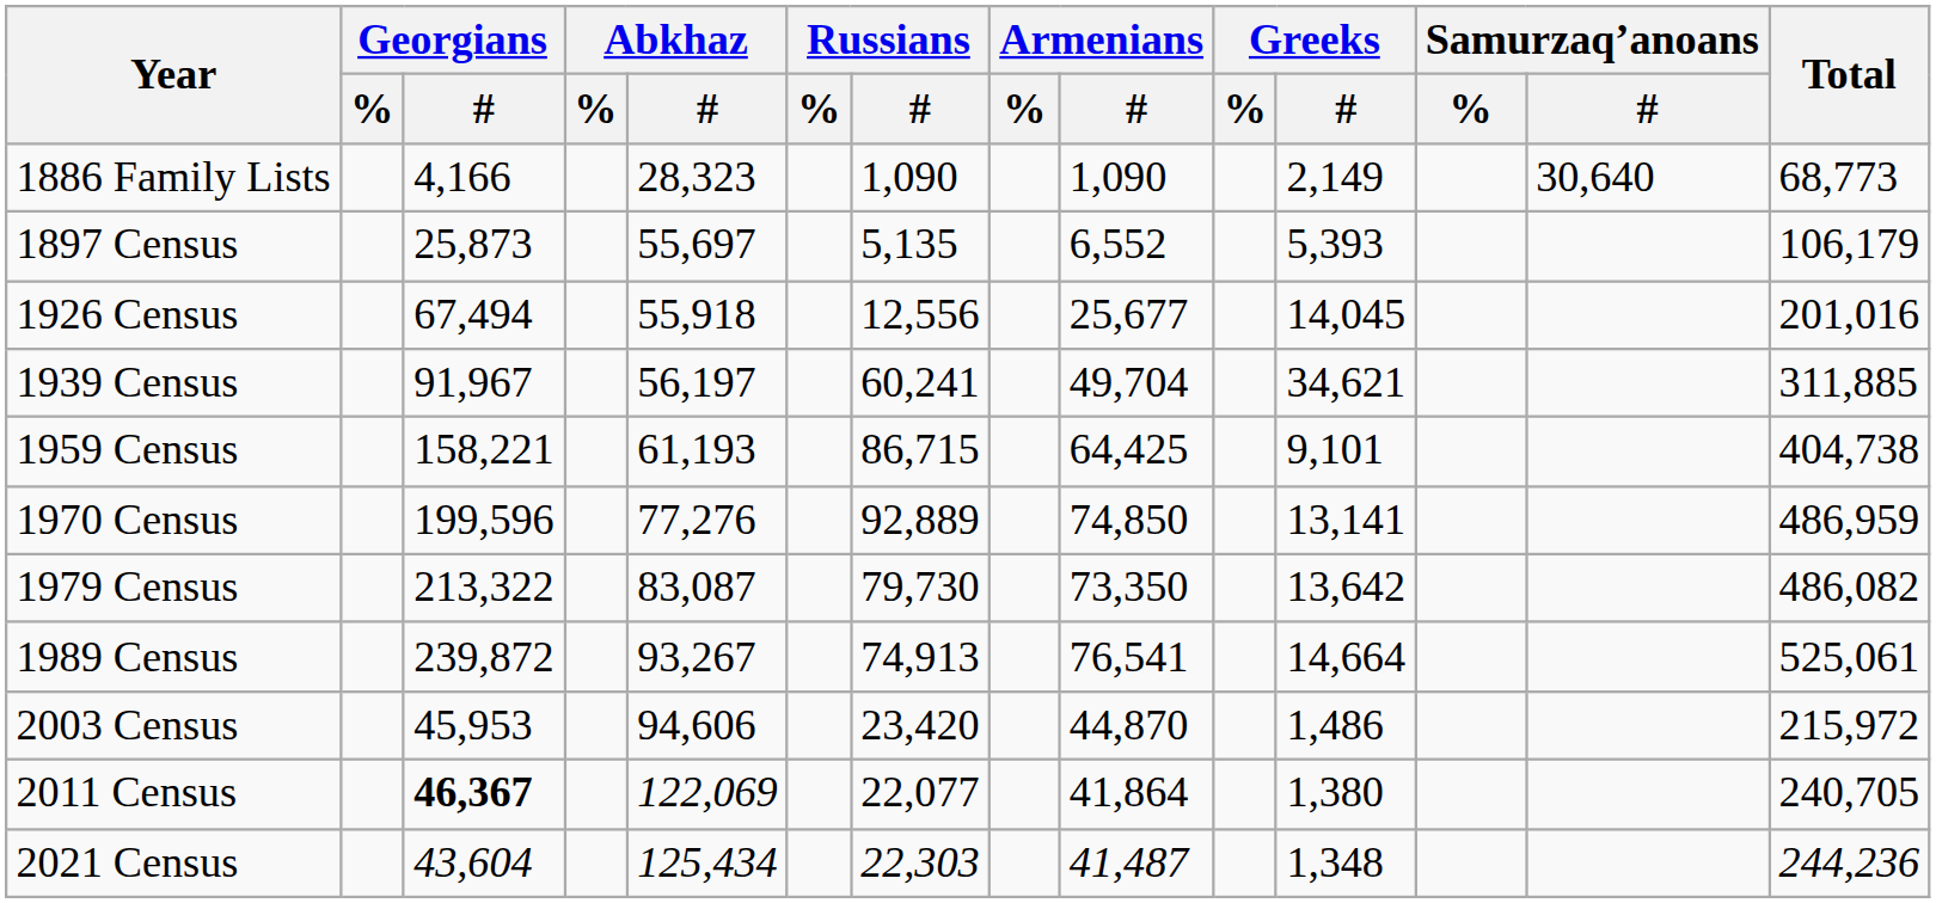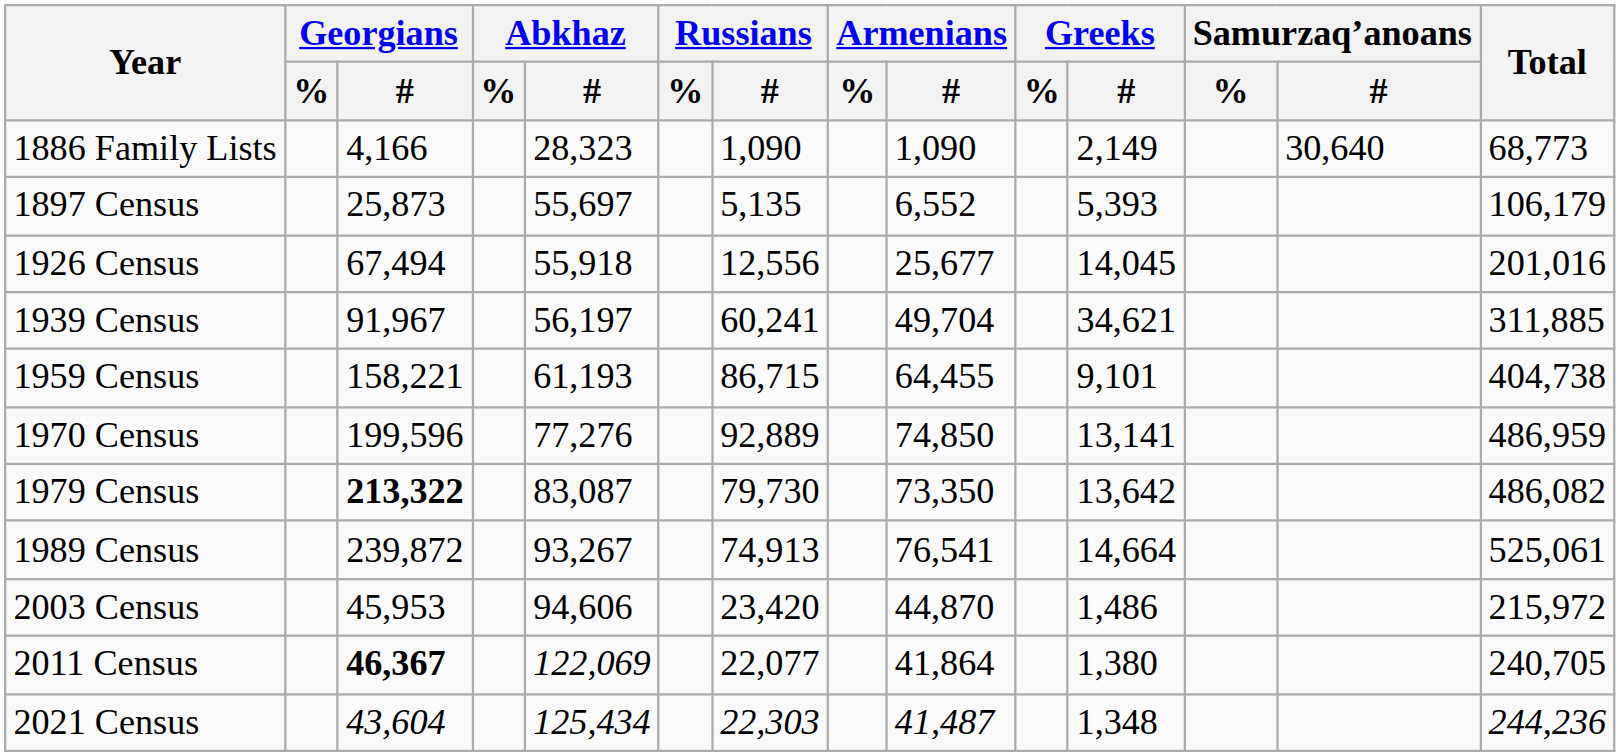1959 Census | Armenians / #: 64,425 -> 64,455
1979 Census | Georgians / #: normal -> bold
